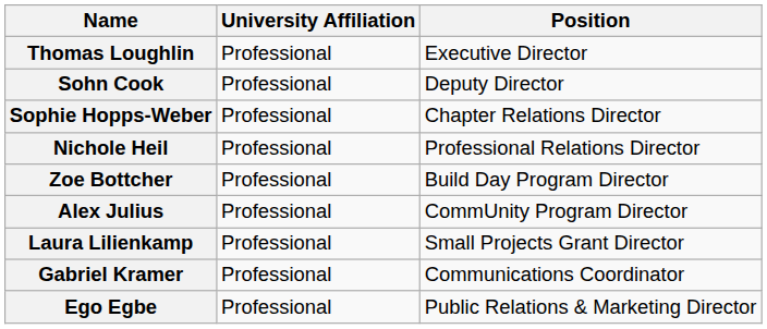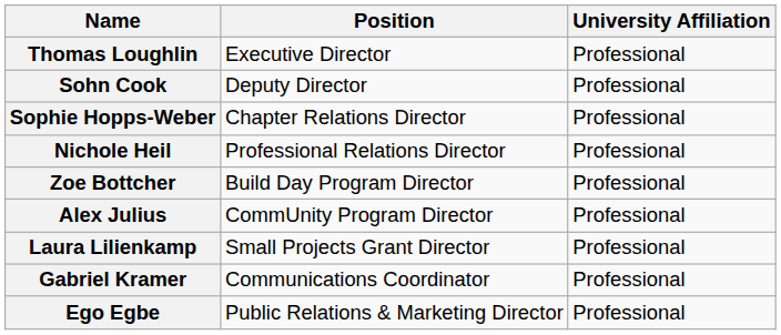columns swapped: Position <-> University Affiliation
